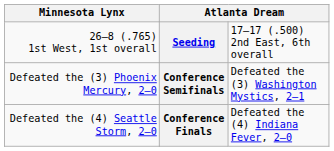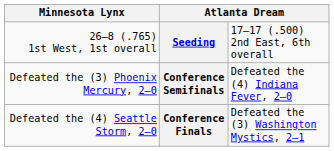Conference Semifinals | column 4: Defeated the (3) Washington Mystics, 2–1 -> Defeated the (4) Indiana Fever, 2–0
Conference Finals | column 4: Defeated the (4) Indiana Fever, 2–0 -> Defeated the (3) Washington Mystics, 2–1
